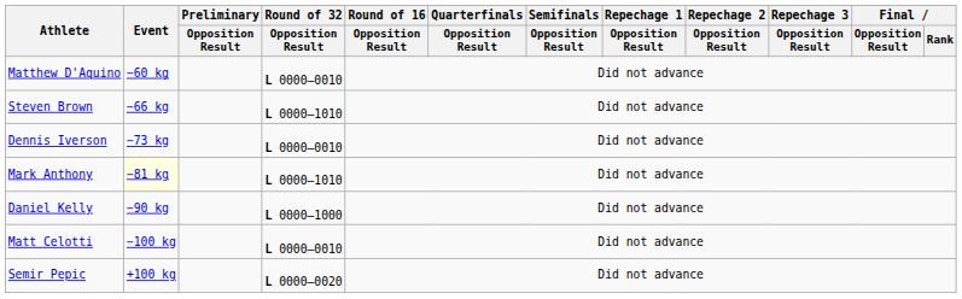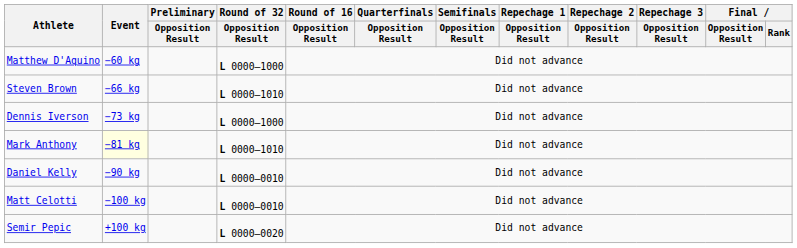Matthew D'Aquino | Round of 32 / Opposition Result: L 0000–0010 -> L 0000–1000
Dennis Iverson | Round of 32 / Opposition Result: L 0000–0010 -> L 0000–1000
Daniel Kelly | Round of 32 / Opposition Result: L 0000–1000 -> L 0000–0010
